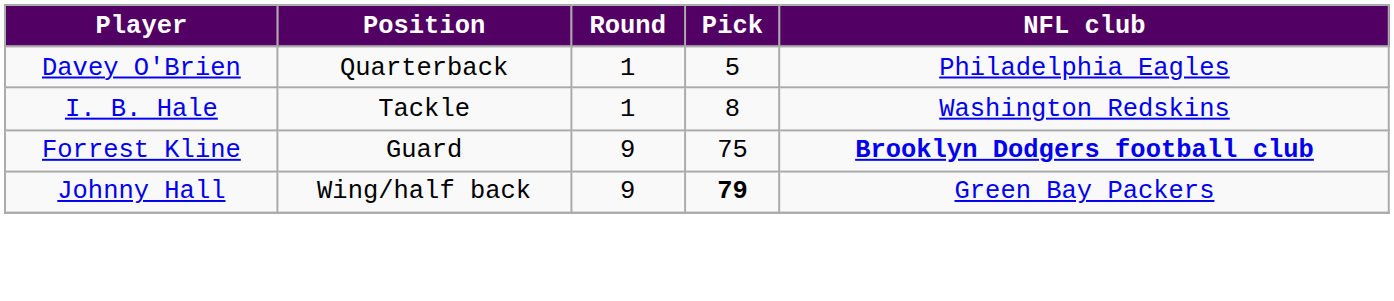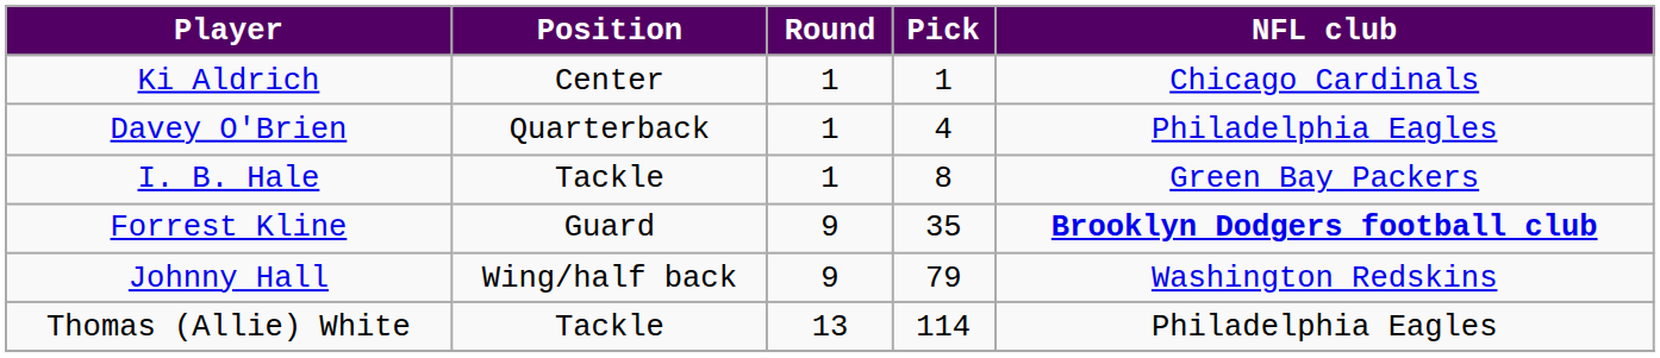+ row: Ki Aldrich | Center | 1 | 1 | Chicago Cardinals
Davey O'Brien | Pick: 5 -> 4
I. B. Hale | NFL club: Washington Redskins -> Green Bay Packers
Forrest Kline | Pick: 75 -> 35
Johnny Hall | Pick: bold -> normal
Johnny Hall | NFL club: Green Bay Packers -> Washington Redskins
+ row: Thomas (Allie) White | Tackle | 13 | 114 | Philadelphia Eagles
